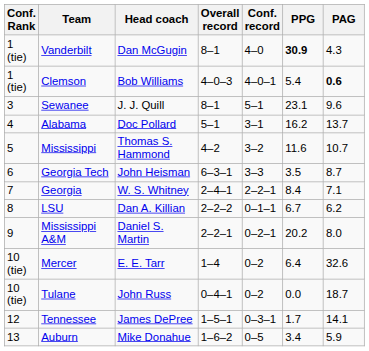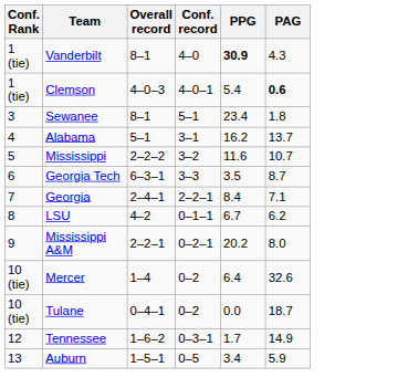- column: Head coach | Dan McGugin | Bob Williams | J. J. Quill | Doc Pollard | Thomas S. Hammond | John Heisman | W. S. Whitney | Dan A. Killian | Daniel S. Martin | E. E. Tarr | John Russ | James DePree | Mike Donahue
Sewanee | PPG: 23.1 -> 23.4
Sewanee | PAG: 9.6 -> 1.8
Mississippi | Overall record: 4–2 -> 2–2–2
LSU | Overall record: 2–2–2 -> 4–2
Tennessee | Overall record: 1–5–1 -> 1–6–2
Tennessee | PAG: 14.1 -> 14.9
Auburn | Overall record: 1–6–2 -> 1–5–1
